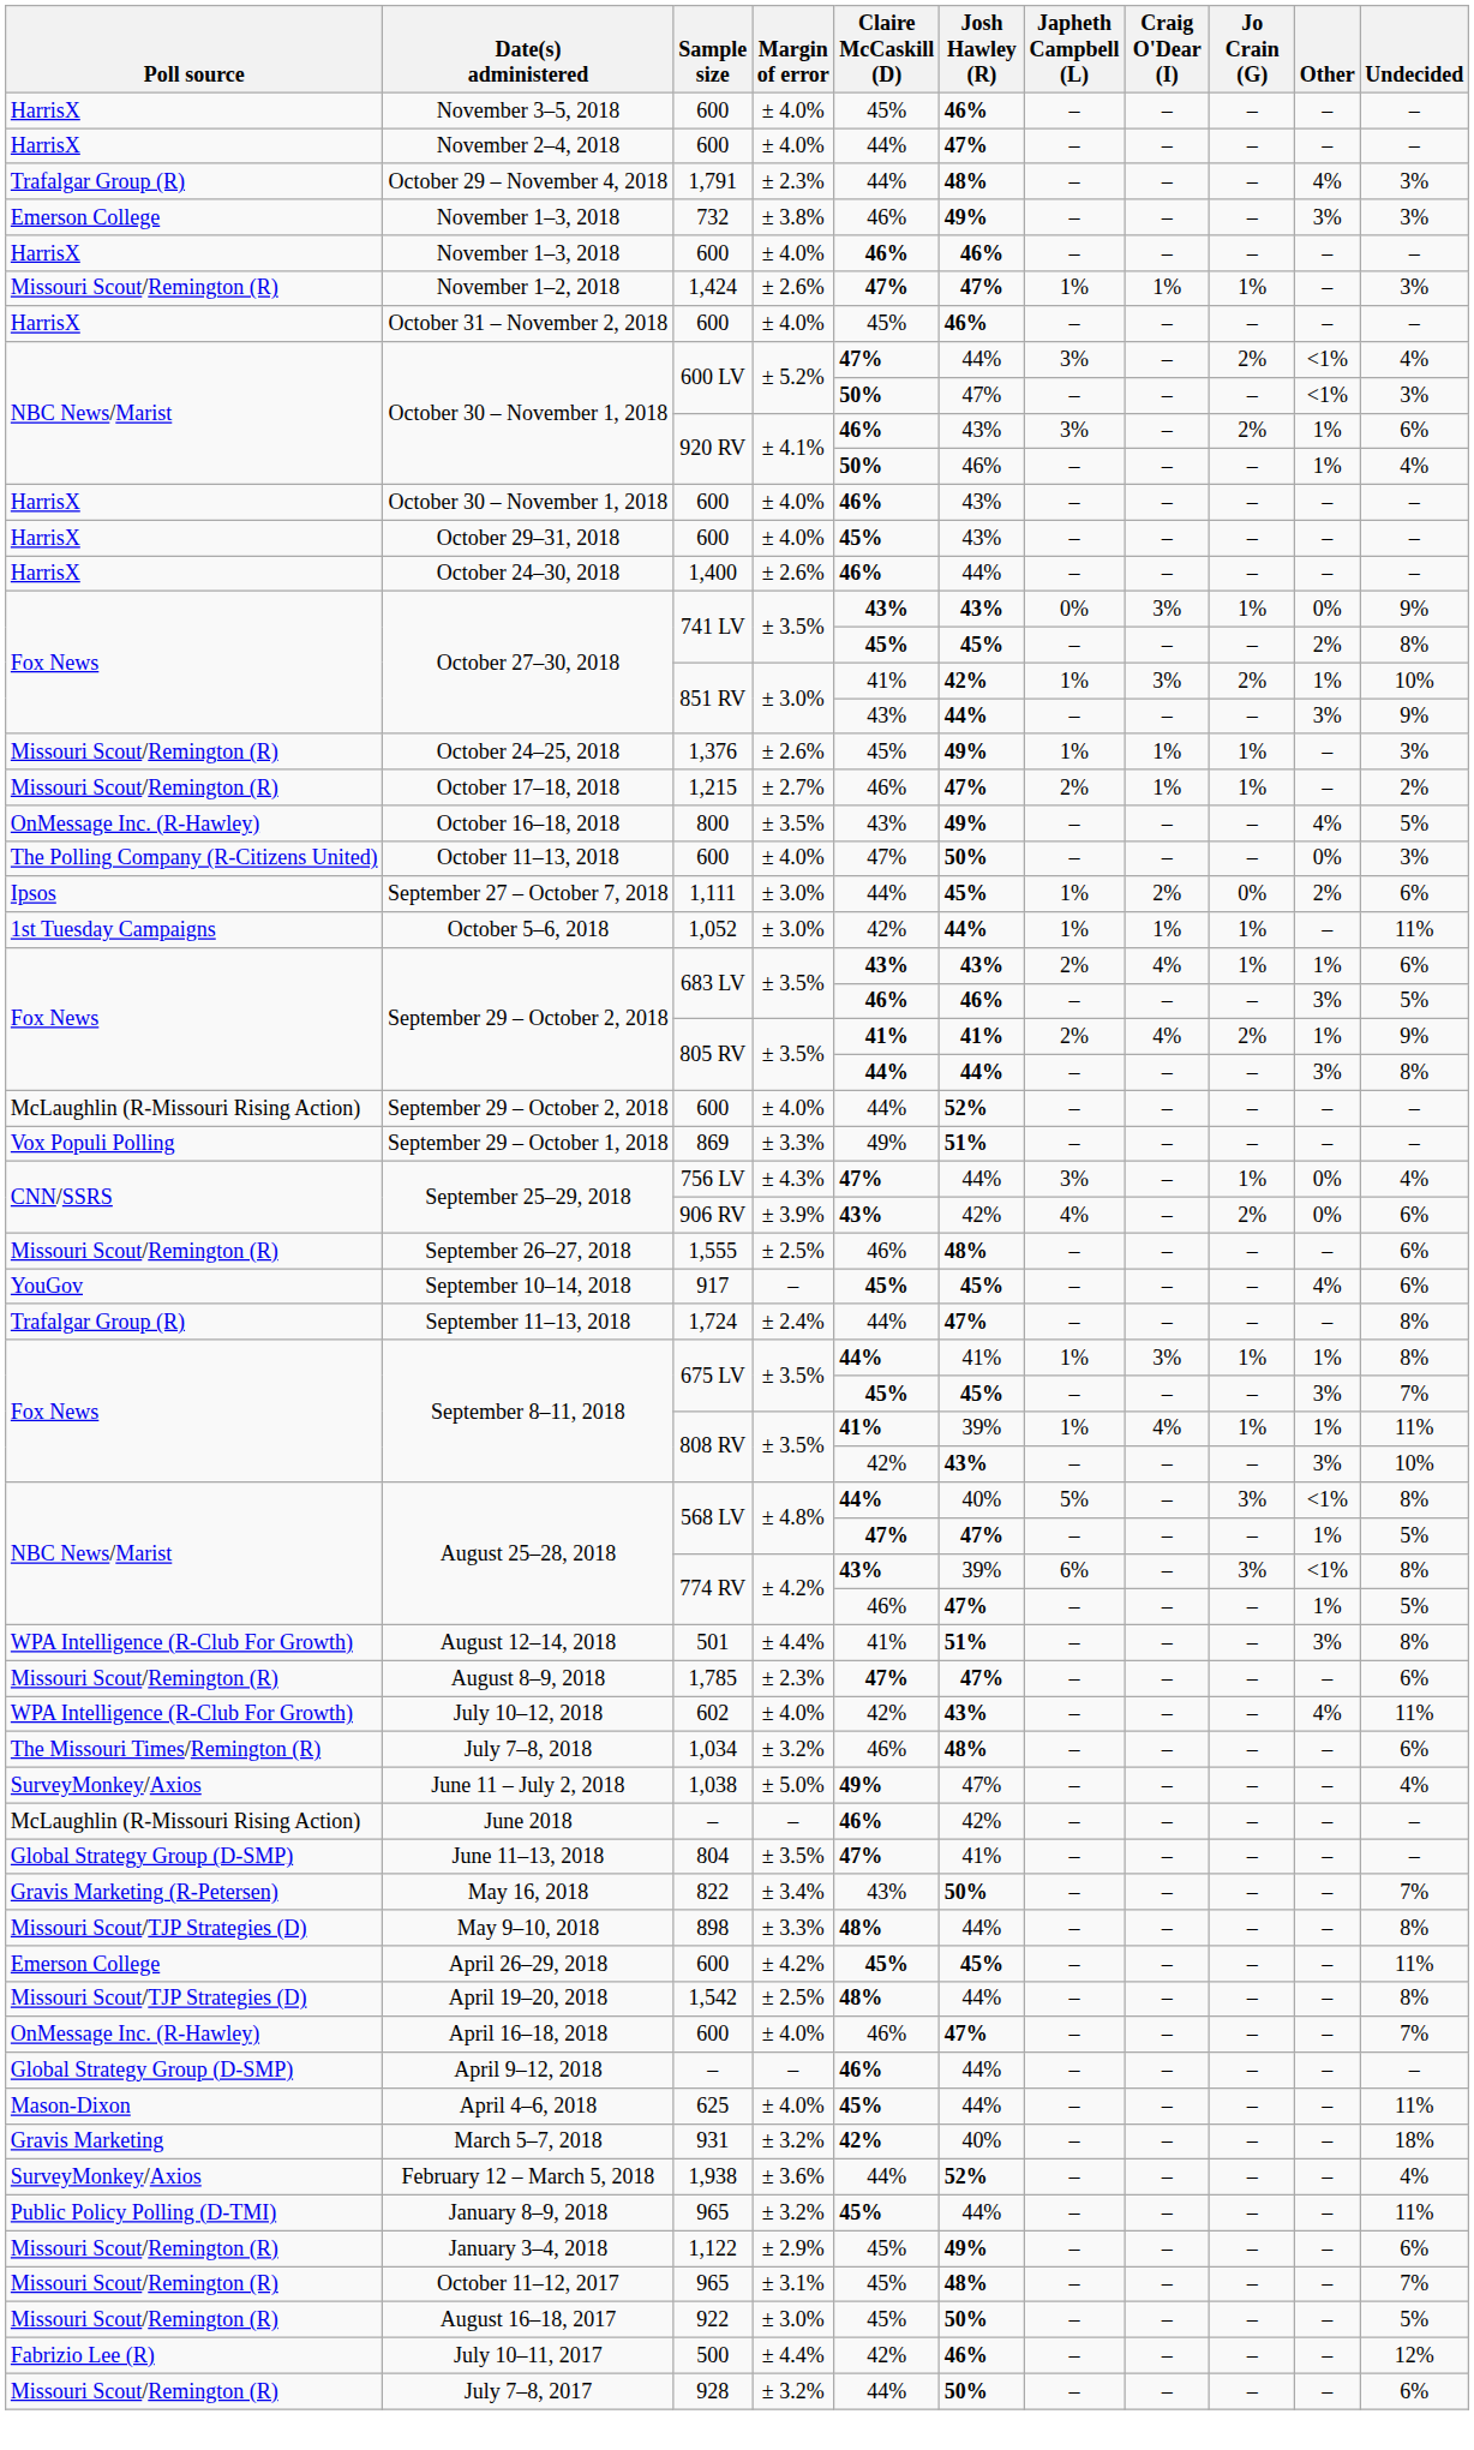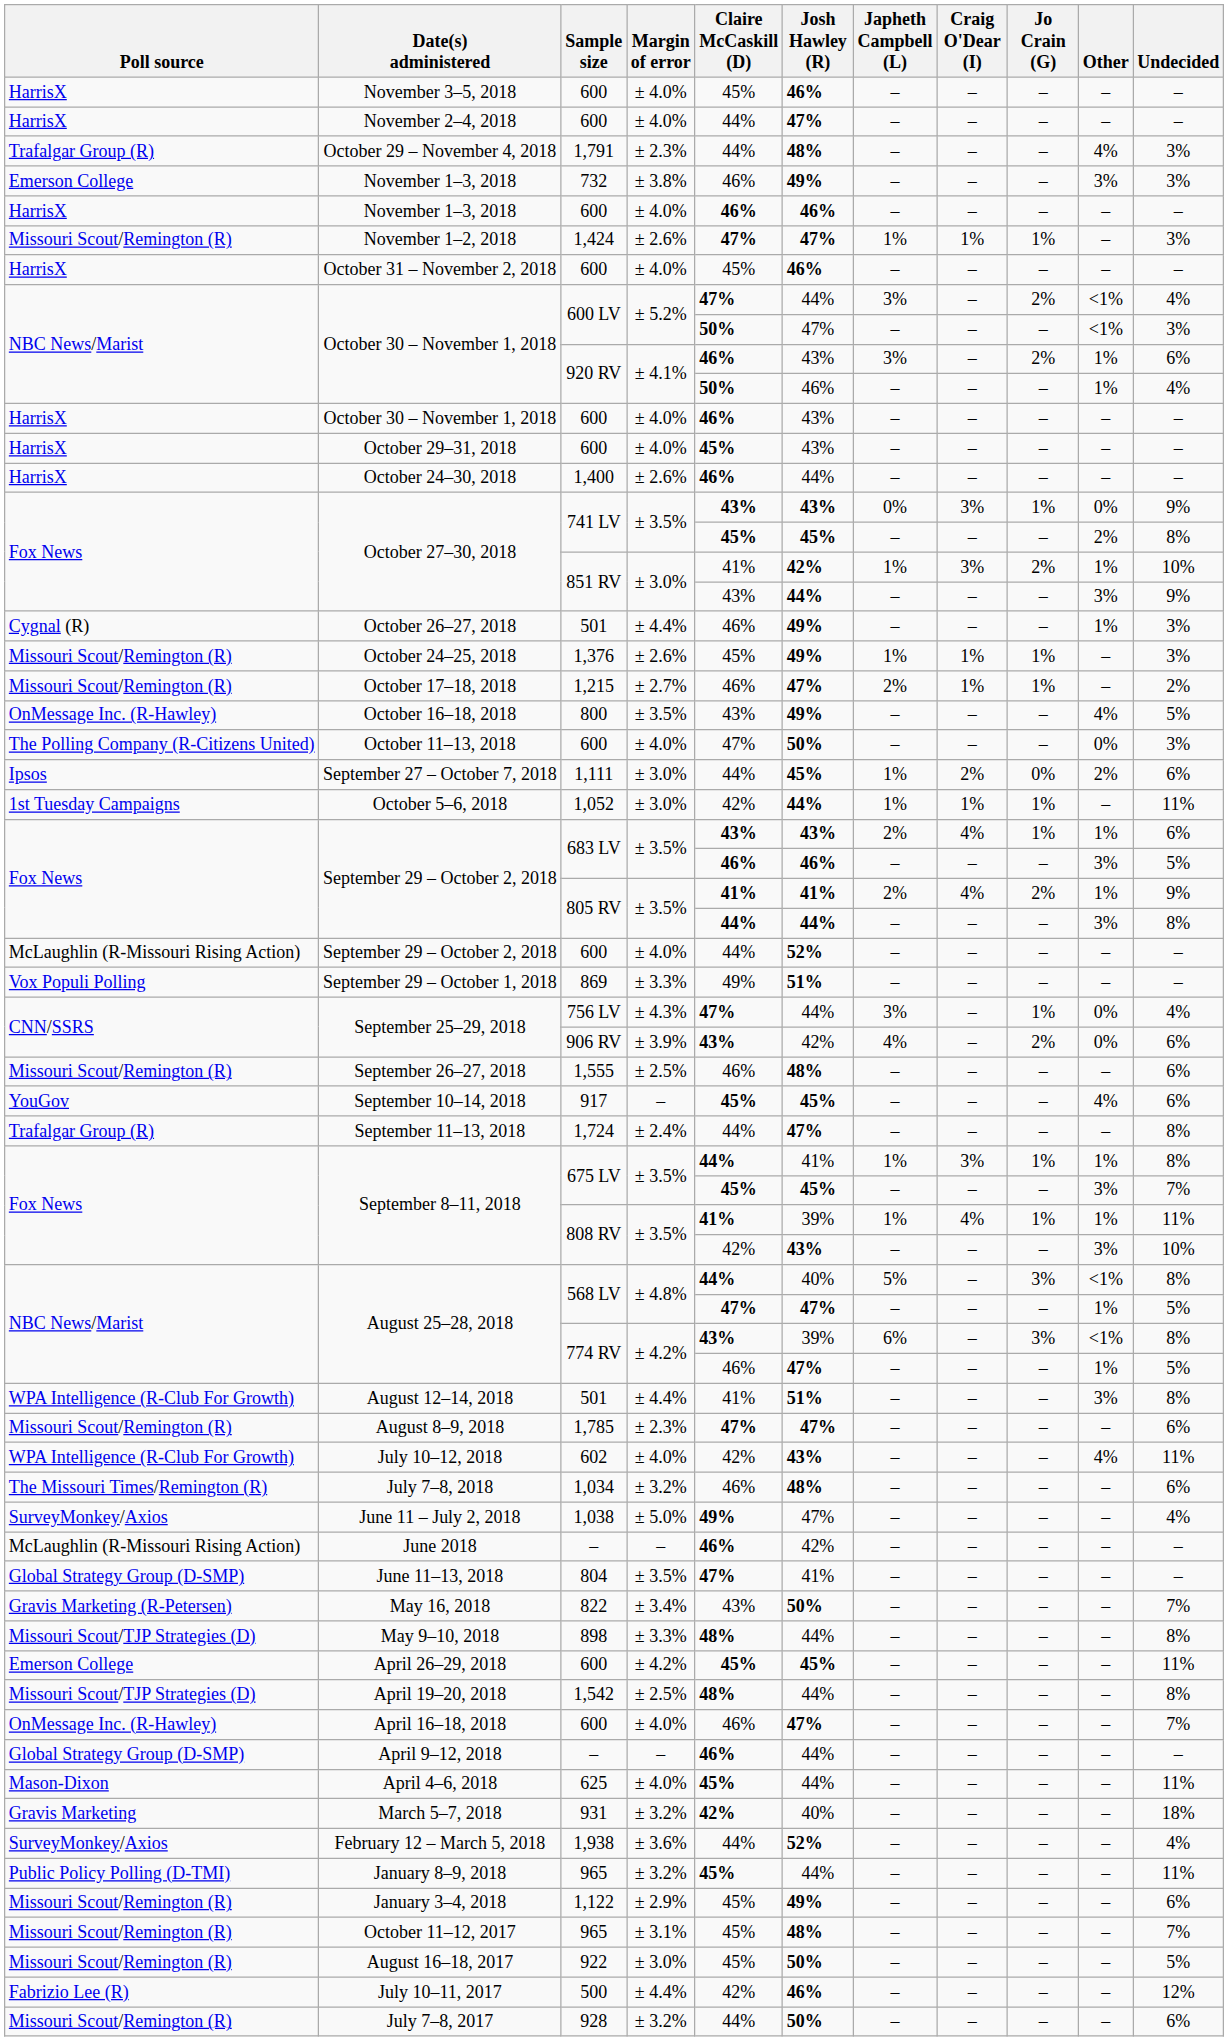+ row: Cygnal (R) | October 26–27, 2018 | 501 | ± 4.4% | 46% | 49% | – | – | – | 1% | 3%
